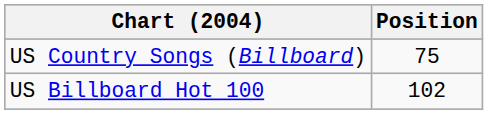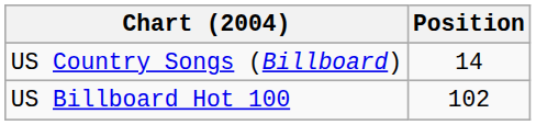US Country Songs (Billboard) | Position: 75 -> 14
